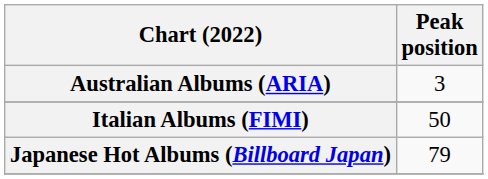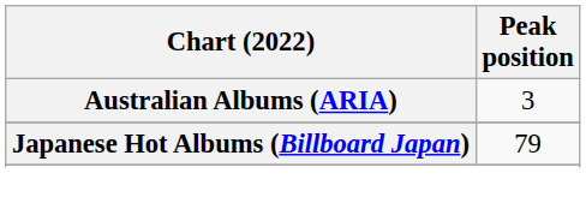- row: Italian Albums (FIMI) | 50
